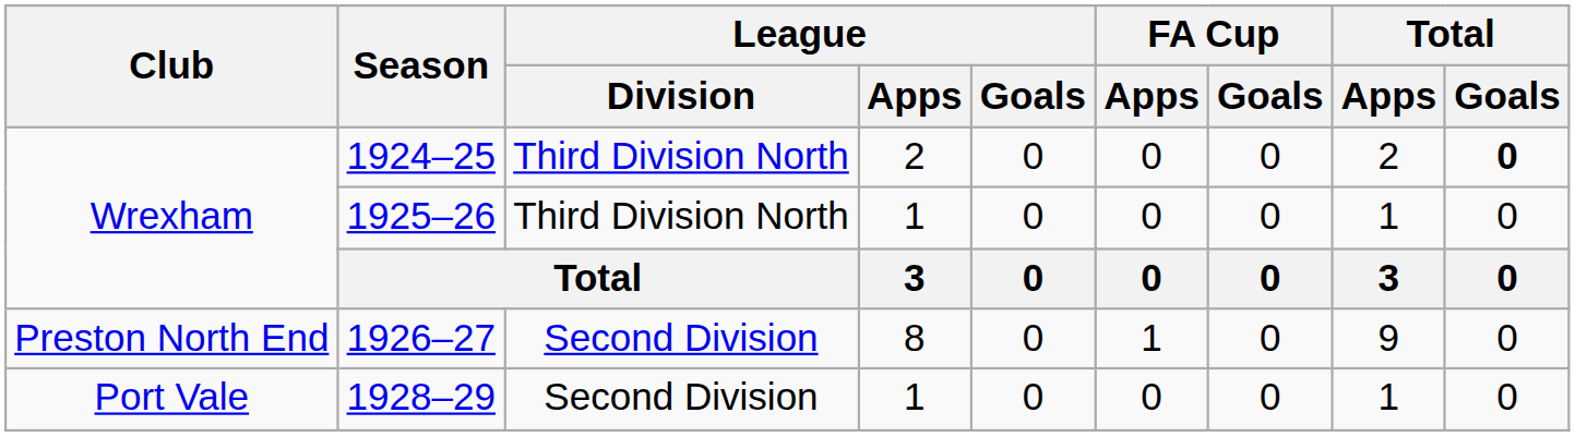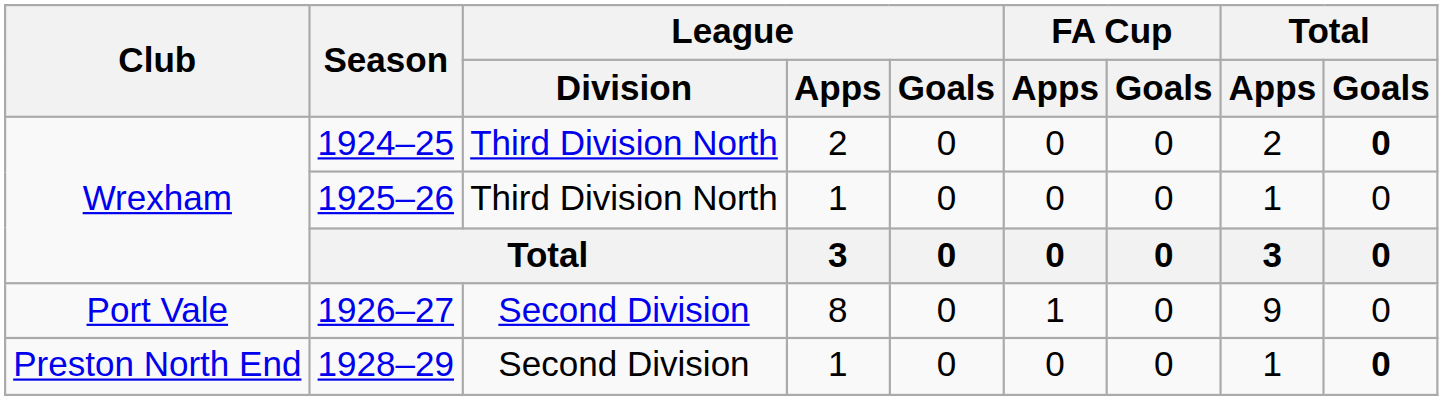1926–27 | Club: Preston North End -> Port Vale
1928–29 | Club: Port Vale -> Preston North End
1928–29 | Total / Goals: normal -> bold
